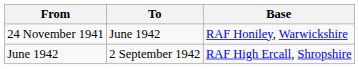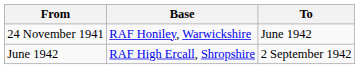columns swapped: To <-> Base
